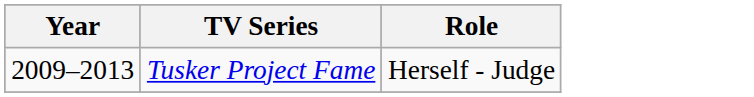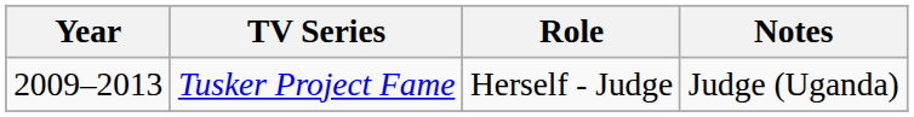+ column: Notes | Judge (Uganda)
